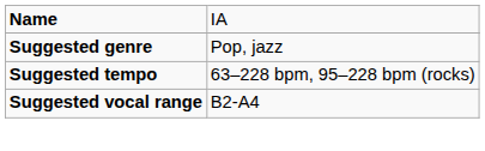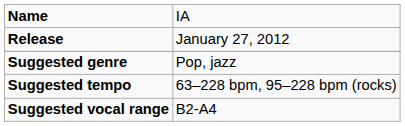+ row: Release | January 27, 2012
